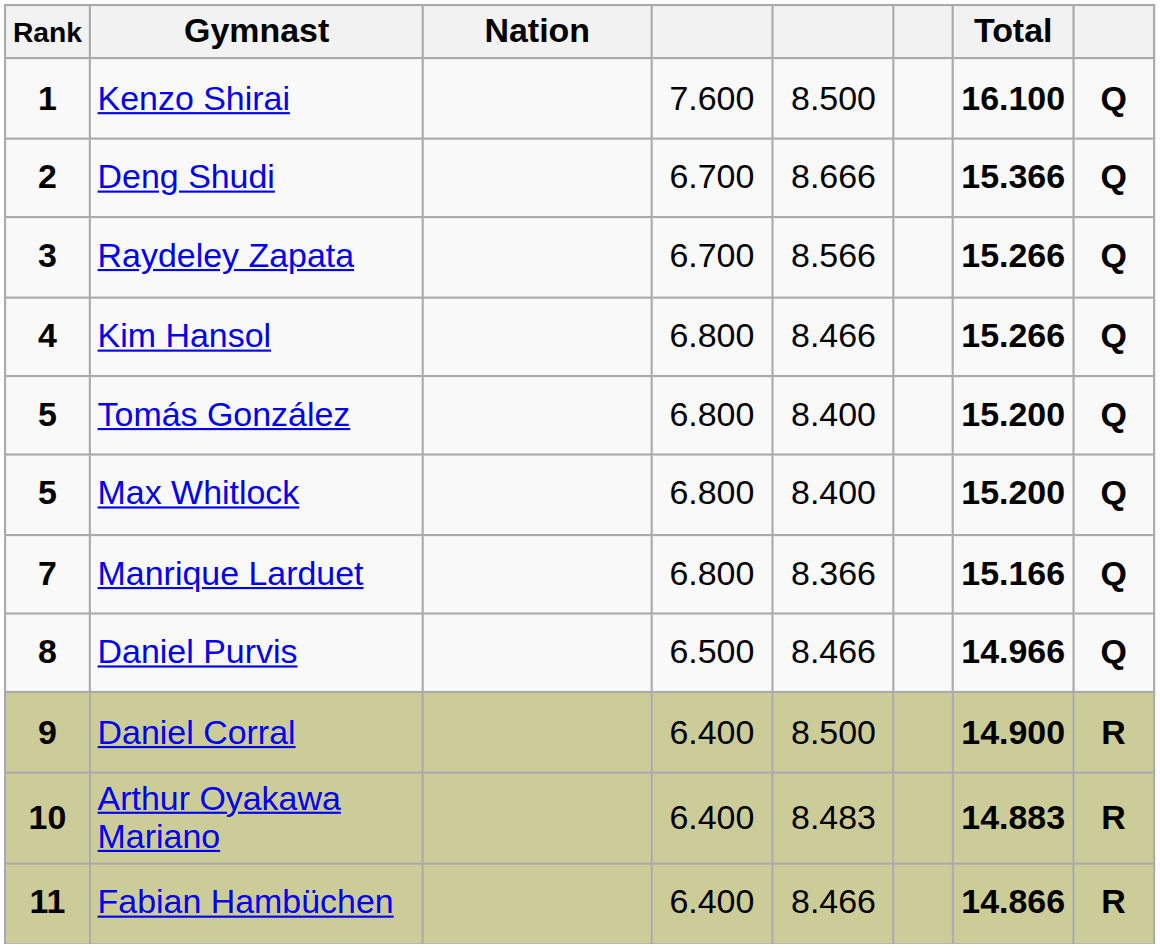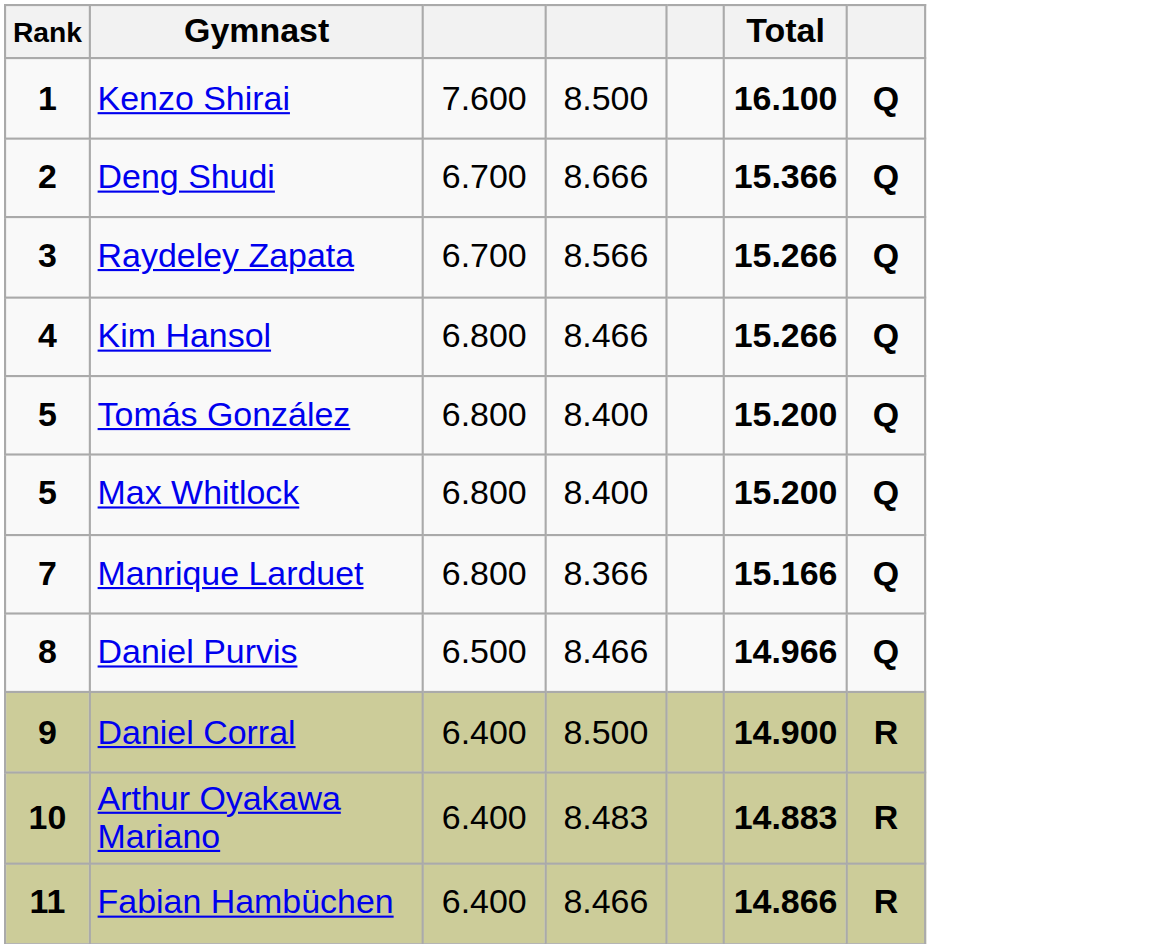- column: Nation
